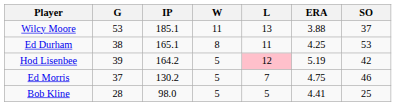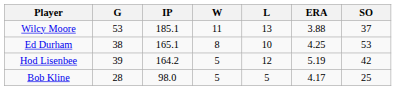Ed Durham | L: 11 -> 10
Hod Lisenbee | L: pink background -> no background
- row: Ed Morris | 37 | 130.2 | 5 | 7 | 4.75 | 46
Bob Kline | ERA: 4.41 -> 4.17
